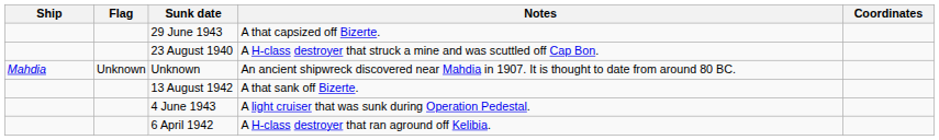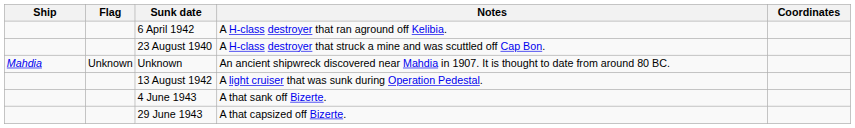rows swapped: 6 April 1942 <-> 29 June 1943
13 August 1942 | Notes: A that sank off Bizerte. -> A light cruiser that was sunk during Operation Pedestal.
4 June 1943 | Notes: A light cruiser that was sunk during Operation Pedestal. -> A that sank off Bizerte.
